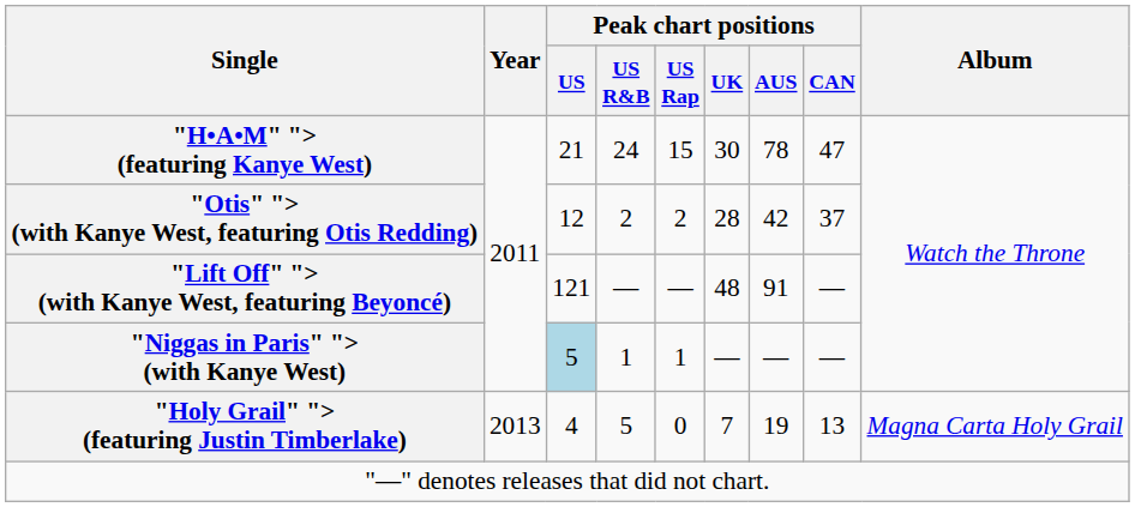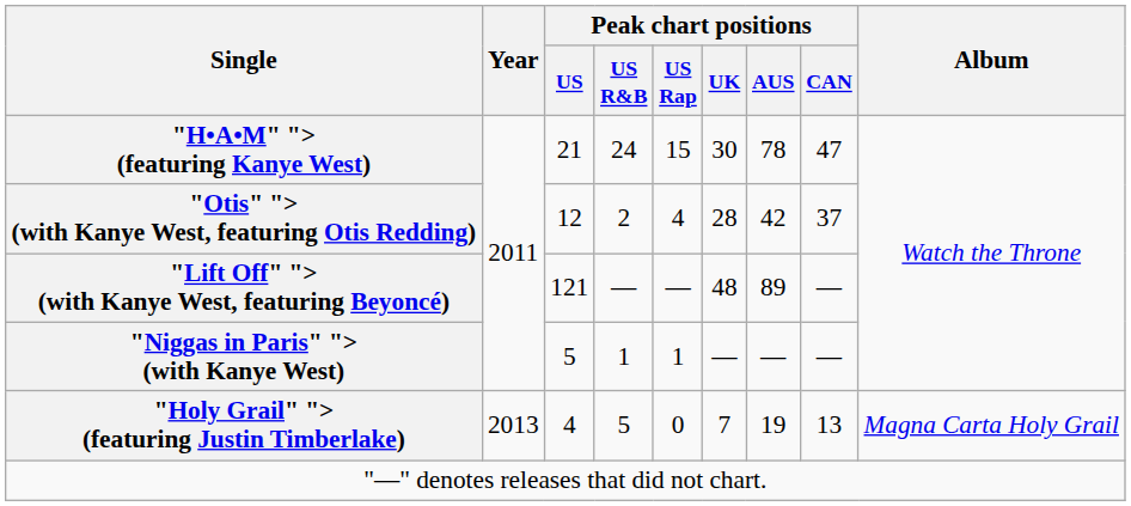"Otis" "> (with Kanye West, featuring Otis Redding) | Peak chart positions / US Rap: 2 -> 4
"Lift Off" "> (with Kanye West, featuring Beyoncé) | Peak chart positions / AUS: 91 -> 89
"Niggas in Paris" "> (with Kanye West) | Peak chart positions / US: lightblue background -> no background
